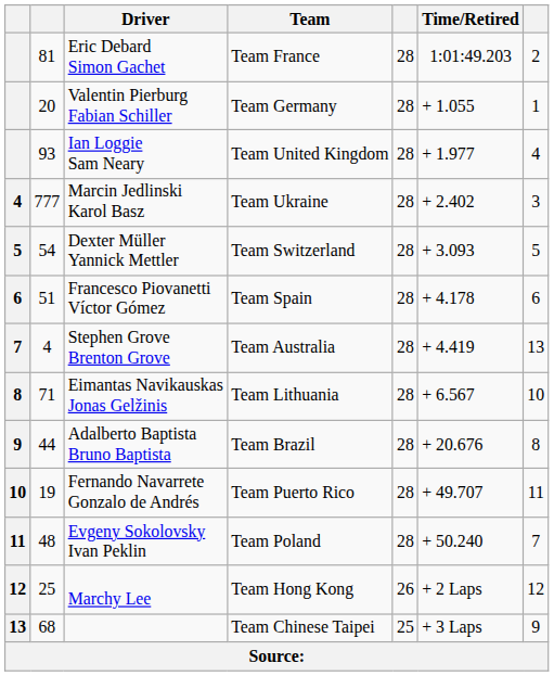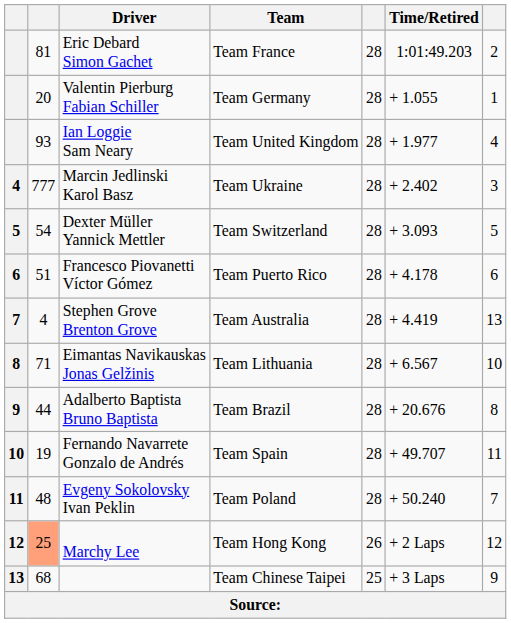Francesco Piovanetti Víctor Gómez | Team: Team Spain -> Team Puerto Rico
Fernando Navarrete Gonzalo de Andrés | Team: Team Puerto Rico -> Team Spain
Marchy Lee | column 2: no background -> lightsalmon background
